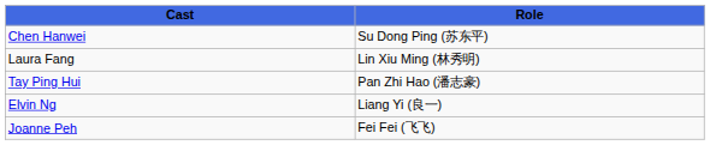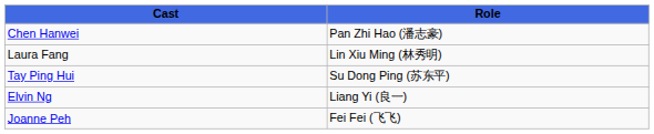Chen Hanwei | Role: Su Dong Ping (苏东平) -> Pan Zhi Hao (潘志豪)
Tay Ping Hui | Role: Pan Zhi Hao (潘志豪) -> Su Dong Ping (苏东平)
